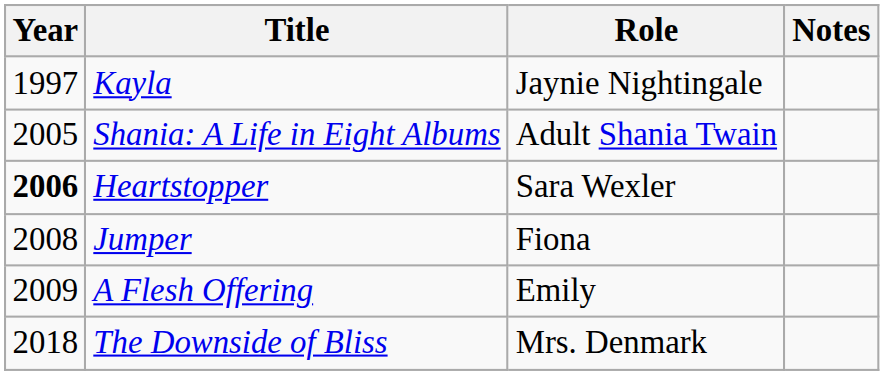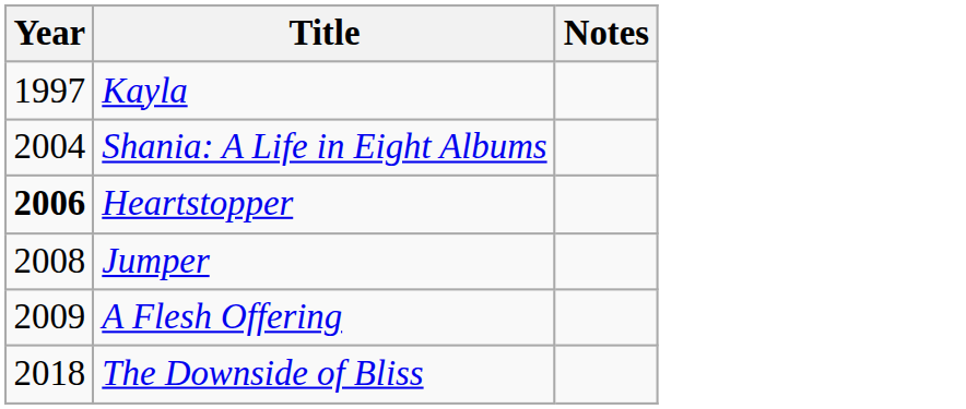- column: Role | Jaynie Nightingale | Adult Shania Twain | Sara Wexler | Fiona | Emily | Mrs. Denmark
Shania: A Life in Eight Albums | Year: 2005 -> 2004
